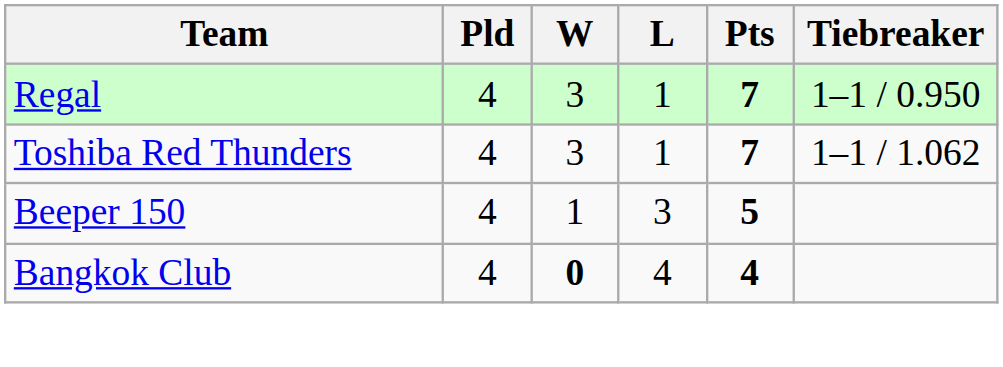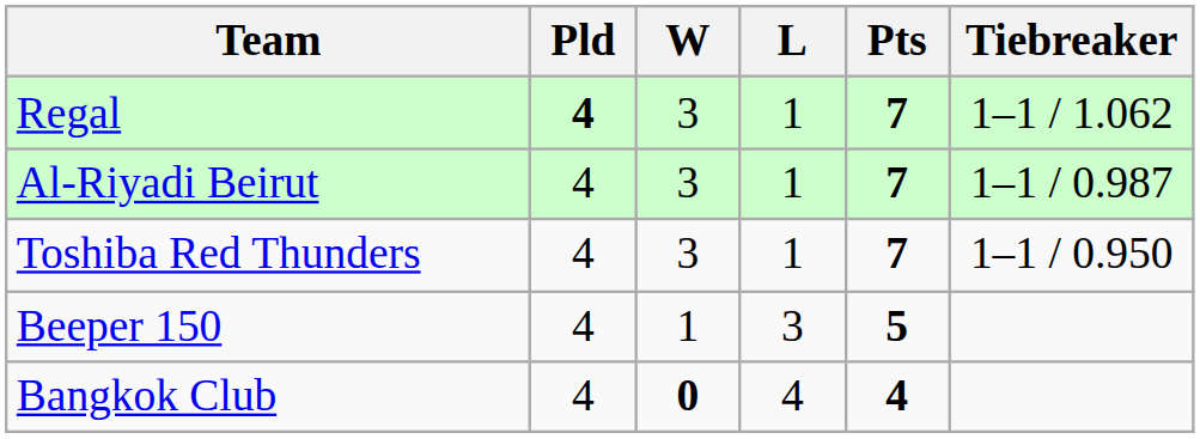Regal | Pld: normal -> bold
Regal | Tiebreaker: 1–1 / 0.950 -> 1–1 / 1.062
+ row: Al-Riyadi Beirut | 4 | 3 | 1 | 7 | 1–1 / 0.987
Toshiba Red Thunders | Tiebreaker: 1–1 / 1.062 -> 1–1 / 0.950
